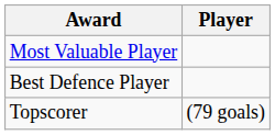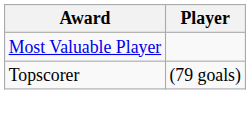- row: Best Defence Player
